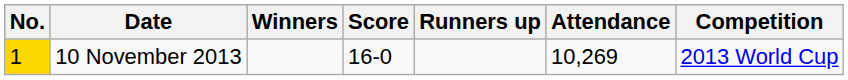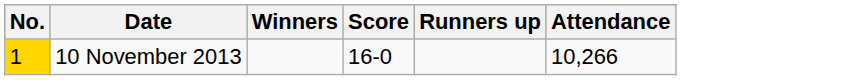- column: Competition | 2013 World Cup
10 November 2013 | Attendance: 10,269 -> 10,266
